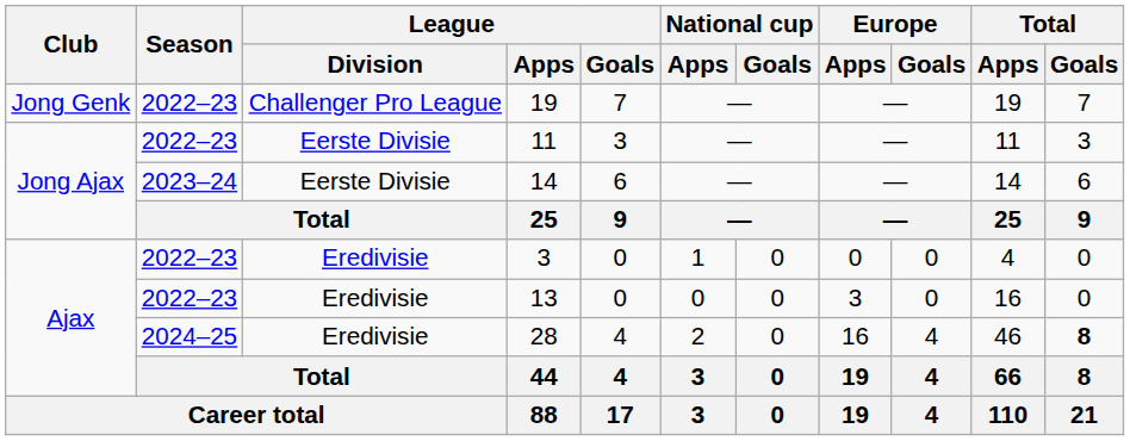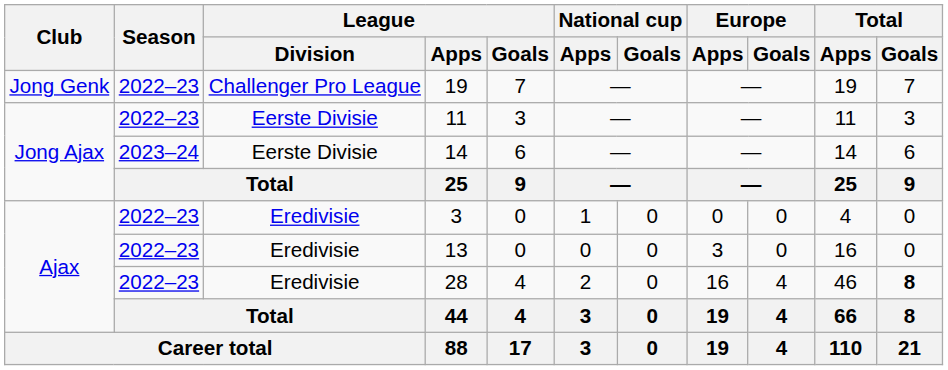28 | Season: 2024–25 -> 2022–23
